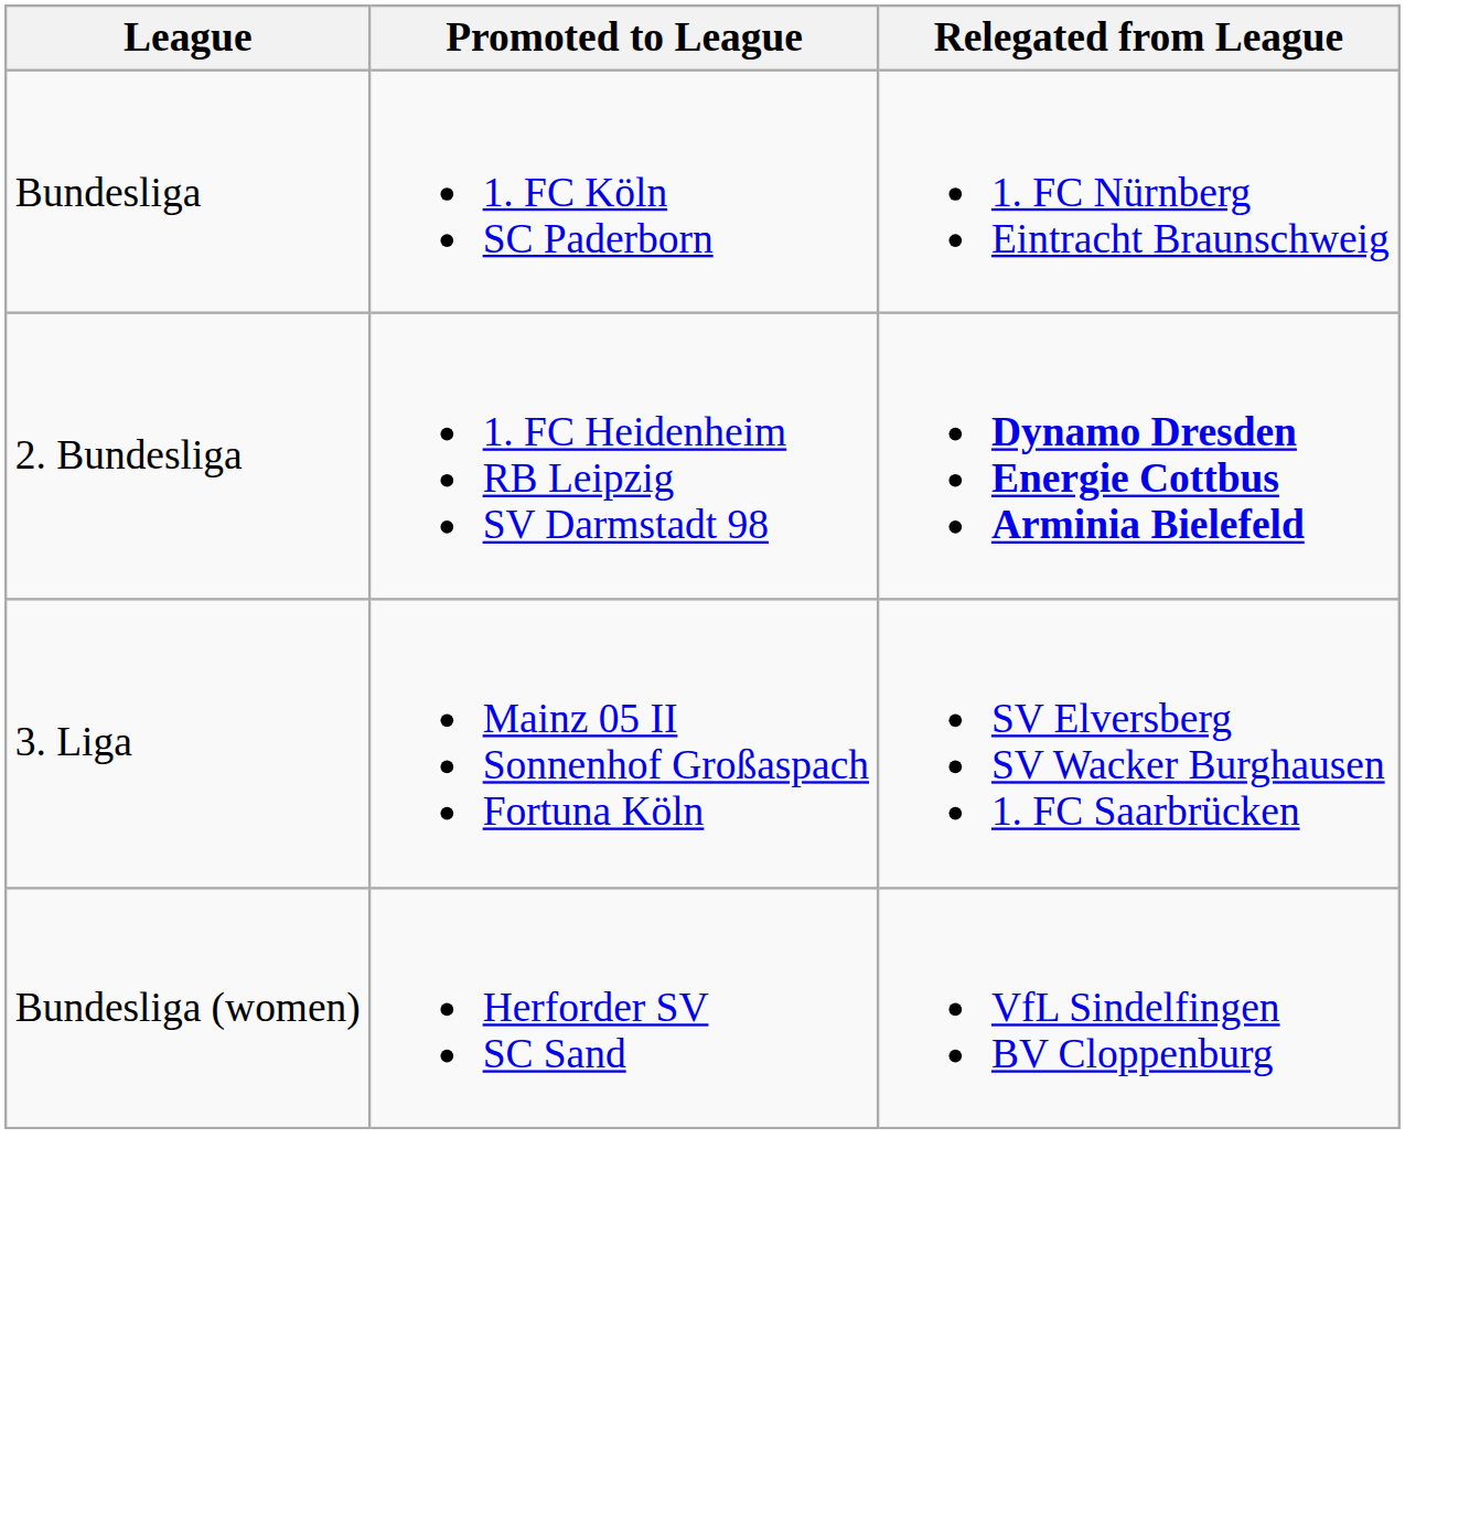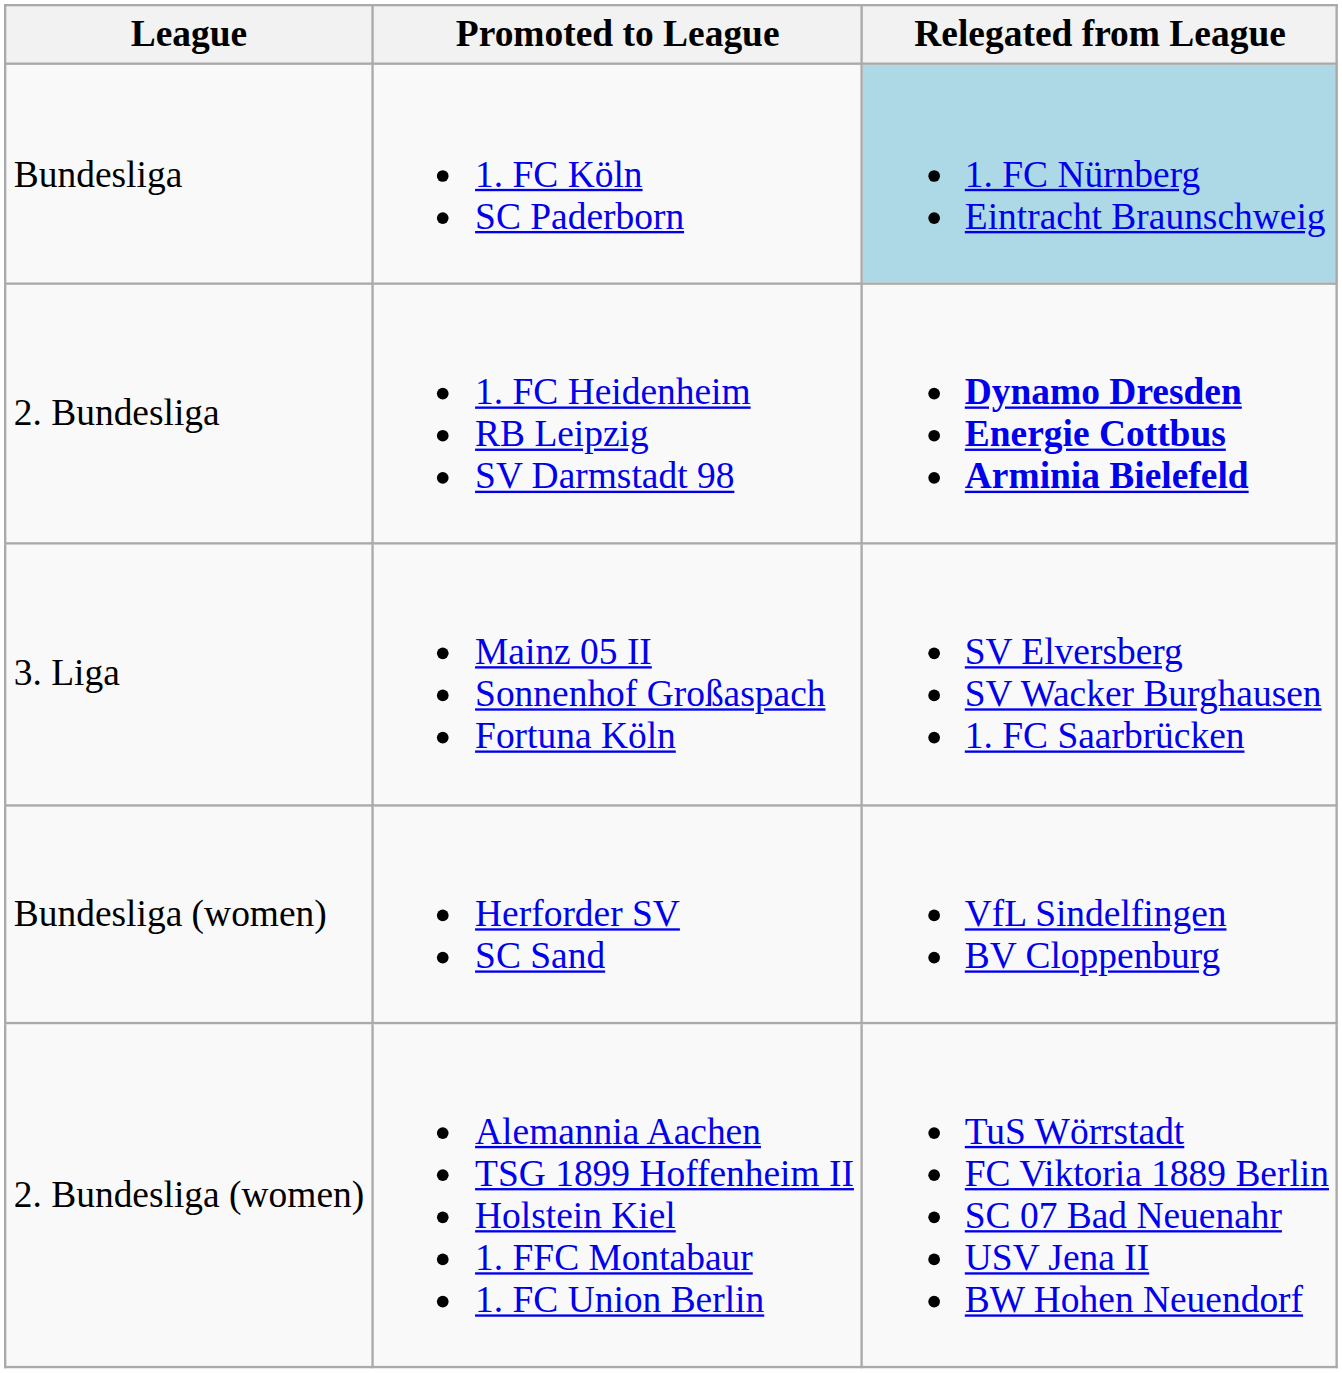Bundesliga | Relegated from League: no background -> lightblue background
+ row: 2. Bundesliga (women) | Alemannia Aachen TSG 1899 Hoffenheim II Holstein Kiel 1. FFC Montabaur 1. FC Union Berlin | TuS Wörrstadt FC Viktoria 1889 Berlin SC 07 Bad Neuenahr USV Jena II BW Hohen Neuendorf
